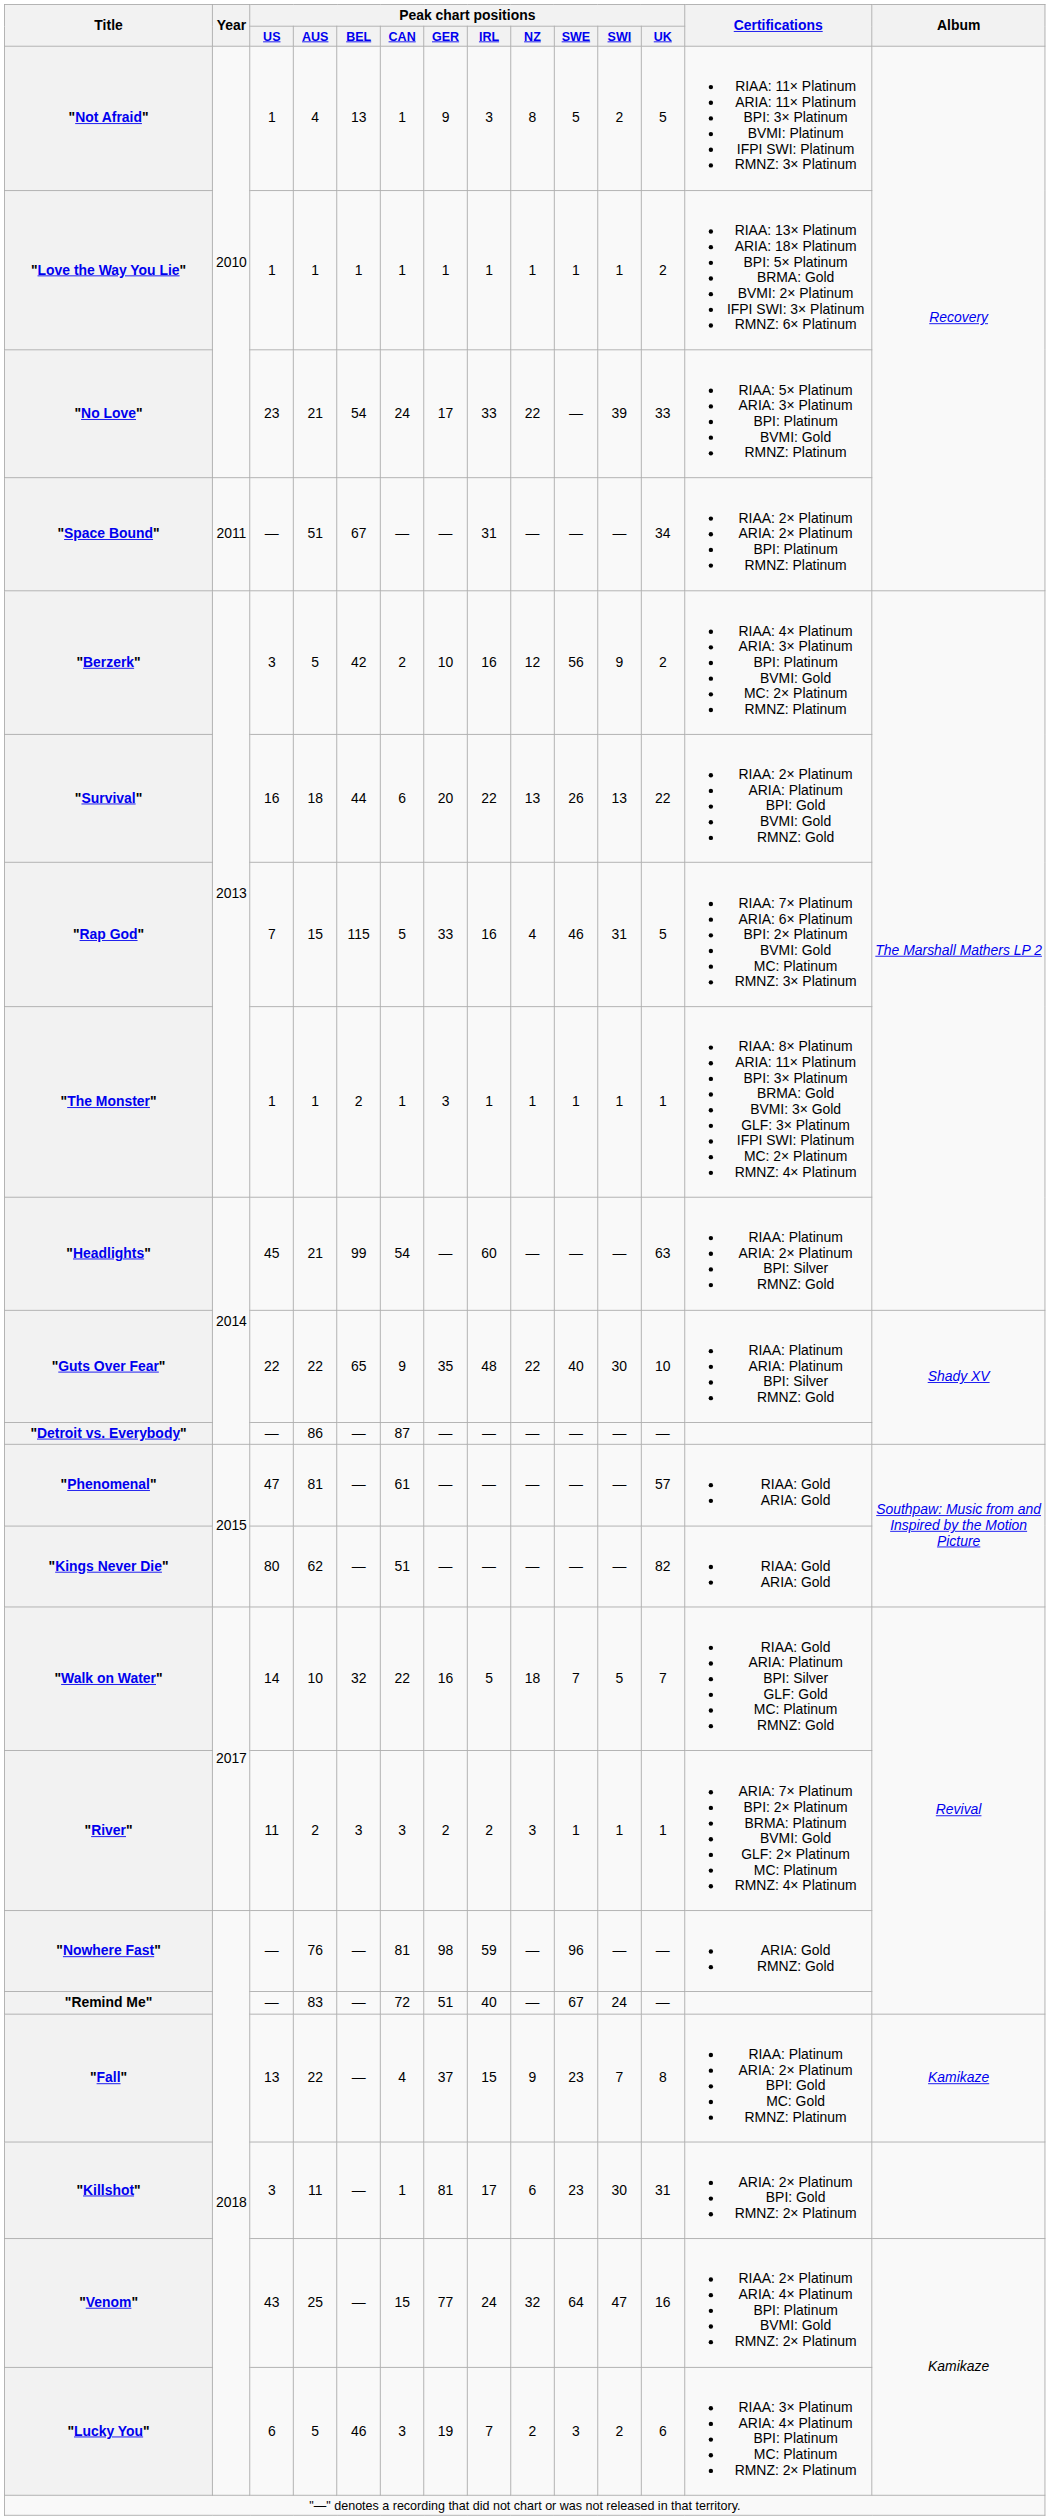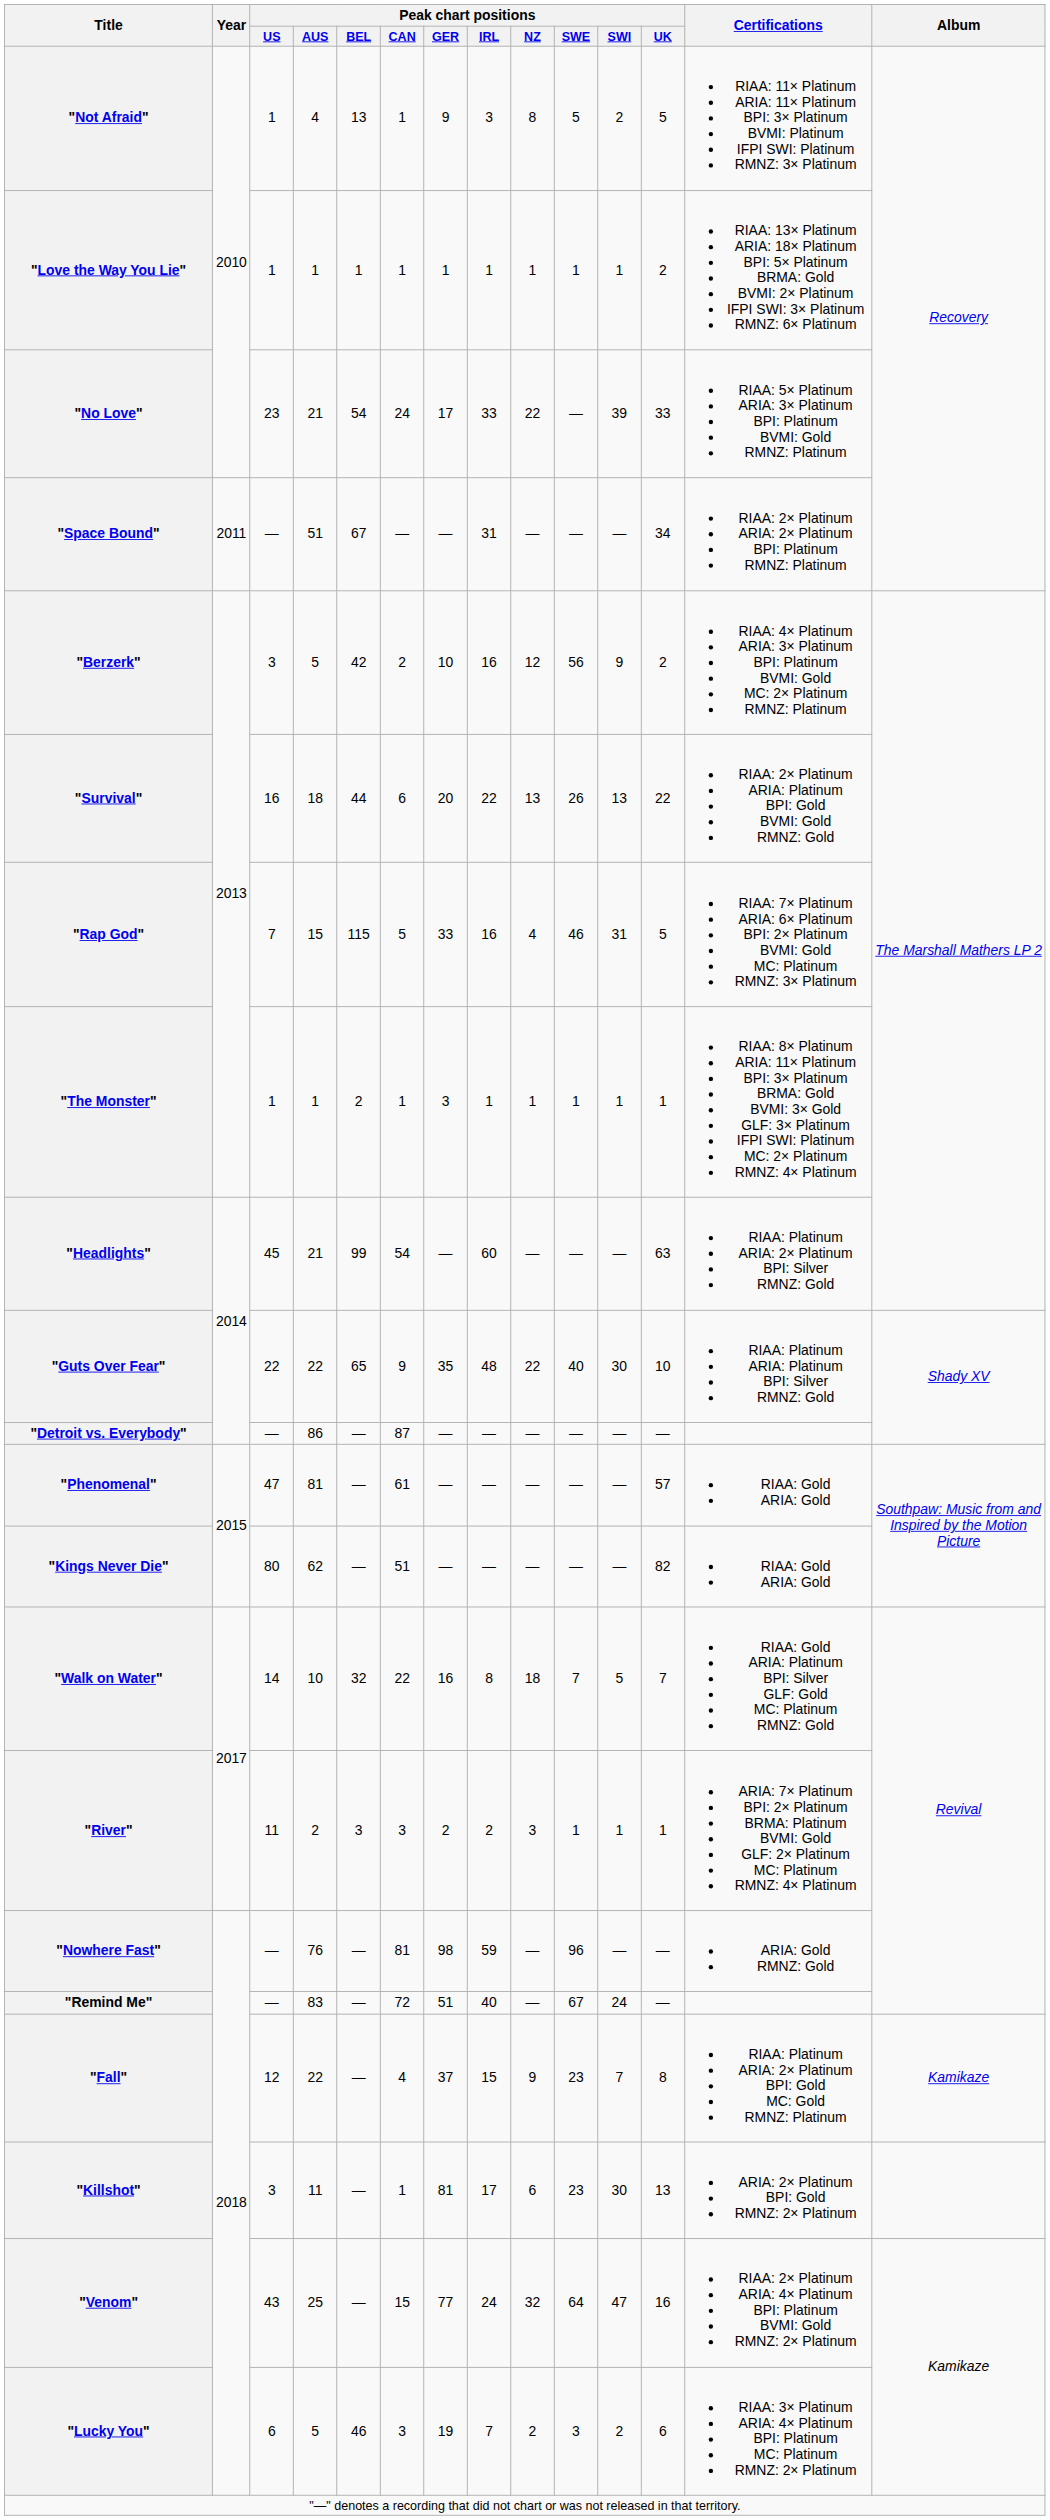"Walk on Water" | Peak chart positions / IRL: 5 -> 8
"Fall" | Peak chart positions / US: 13 -> 12
"Killshot" | Peak chart positions / UK: 31 -> 13
